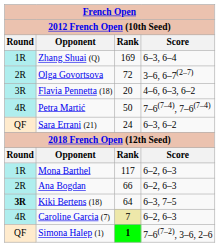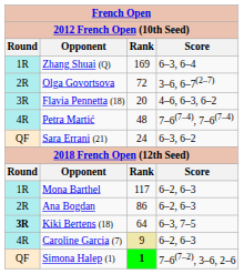Petra Martić | Rank: 50 -> 48
Ana Bogdan | Rank: 66 -> 86
Caroline Garcia (7) | Rank: 7 -> 9
